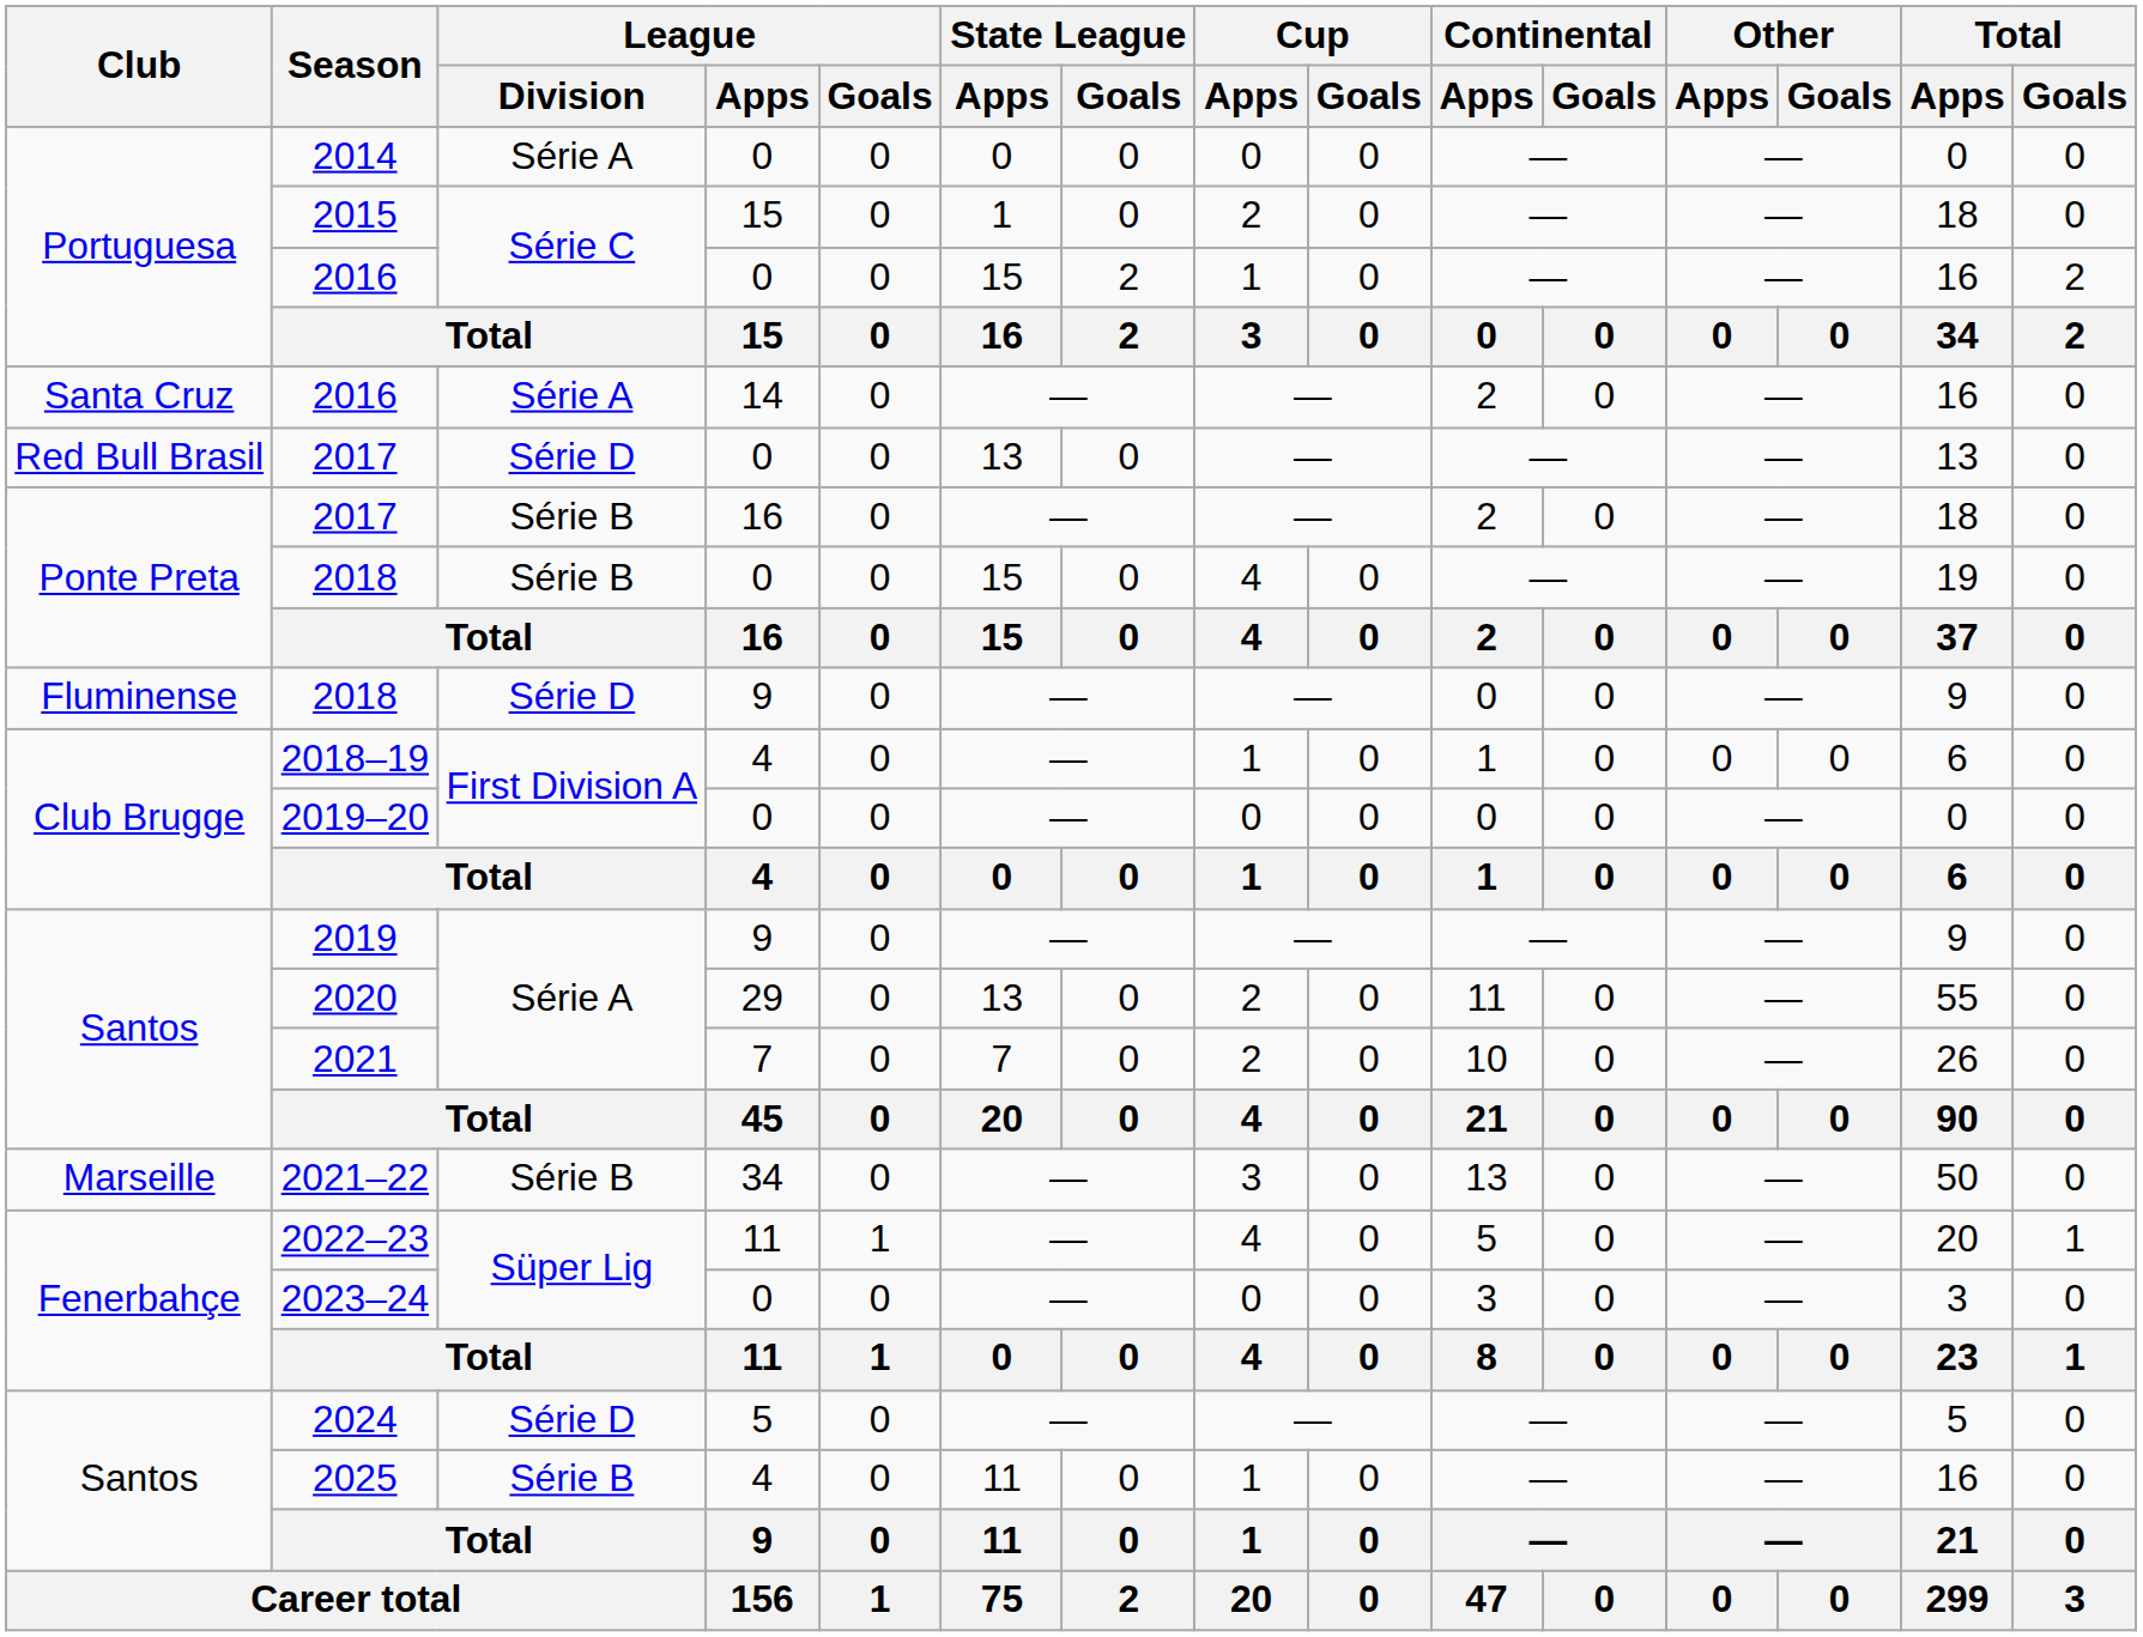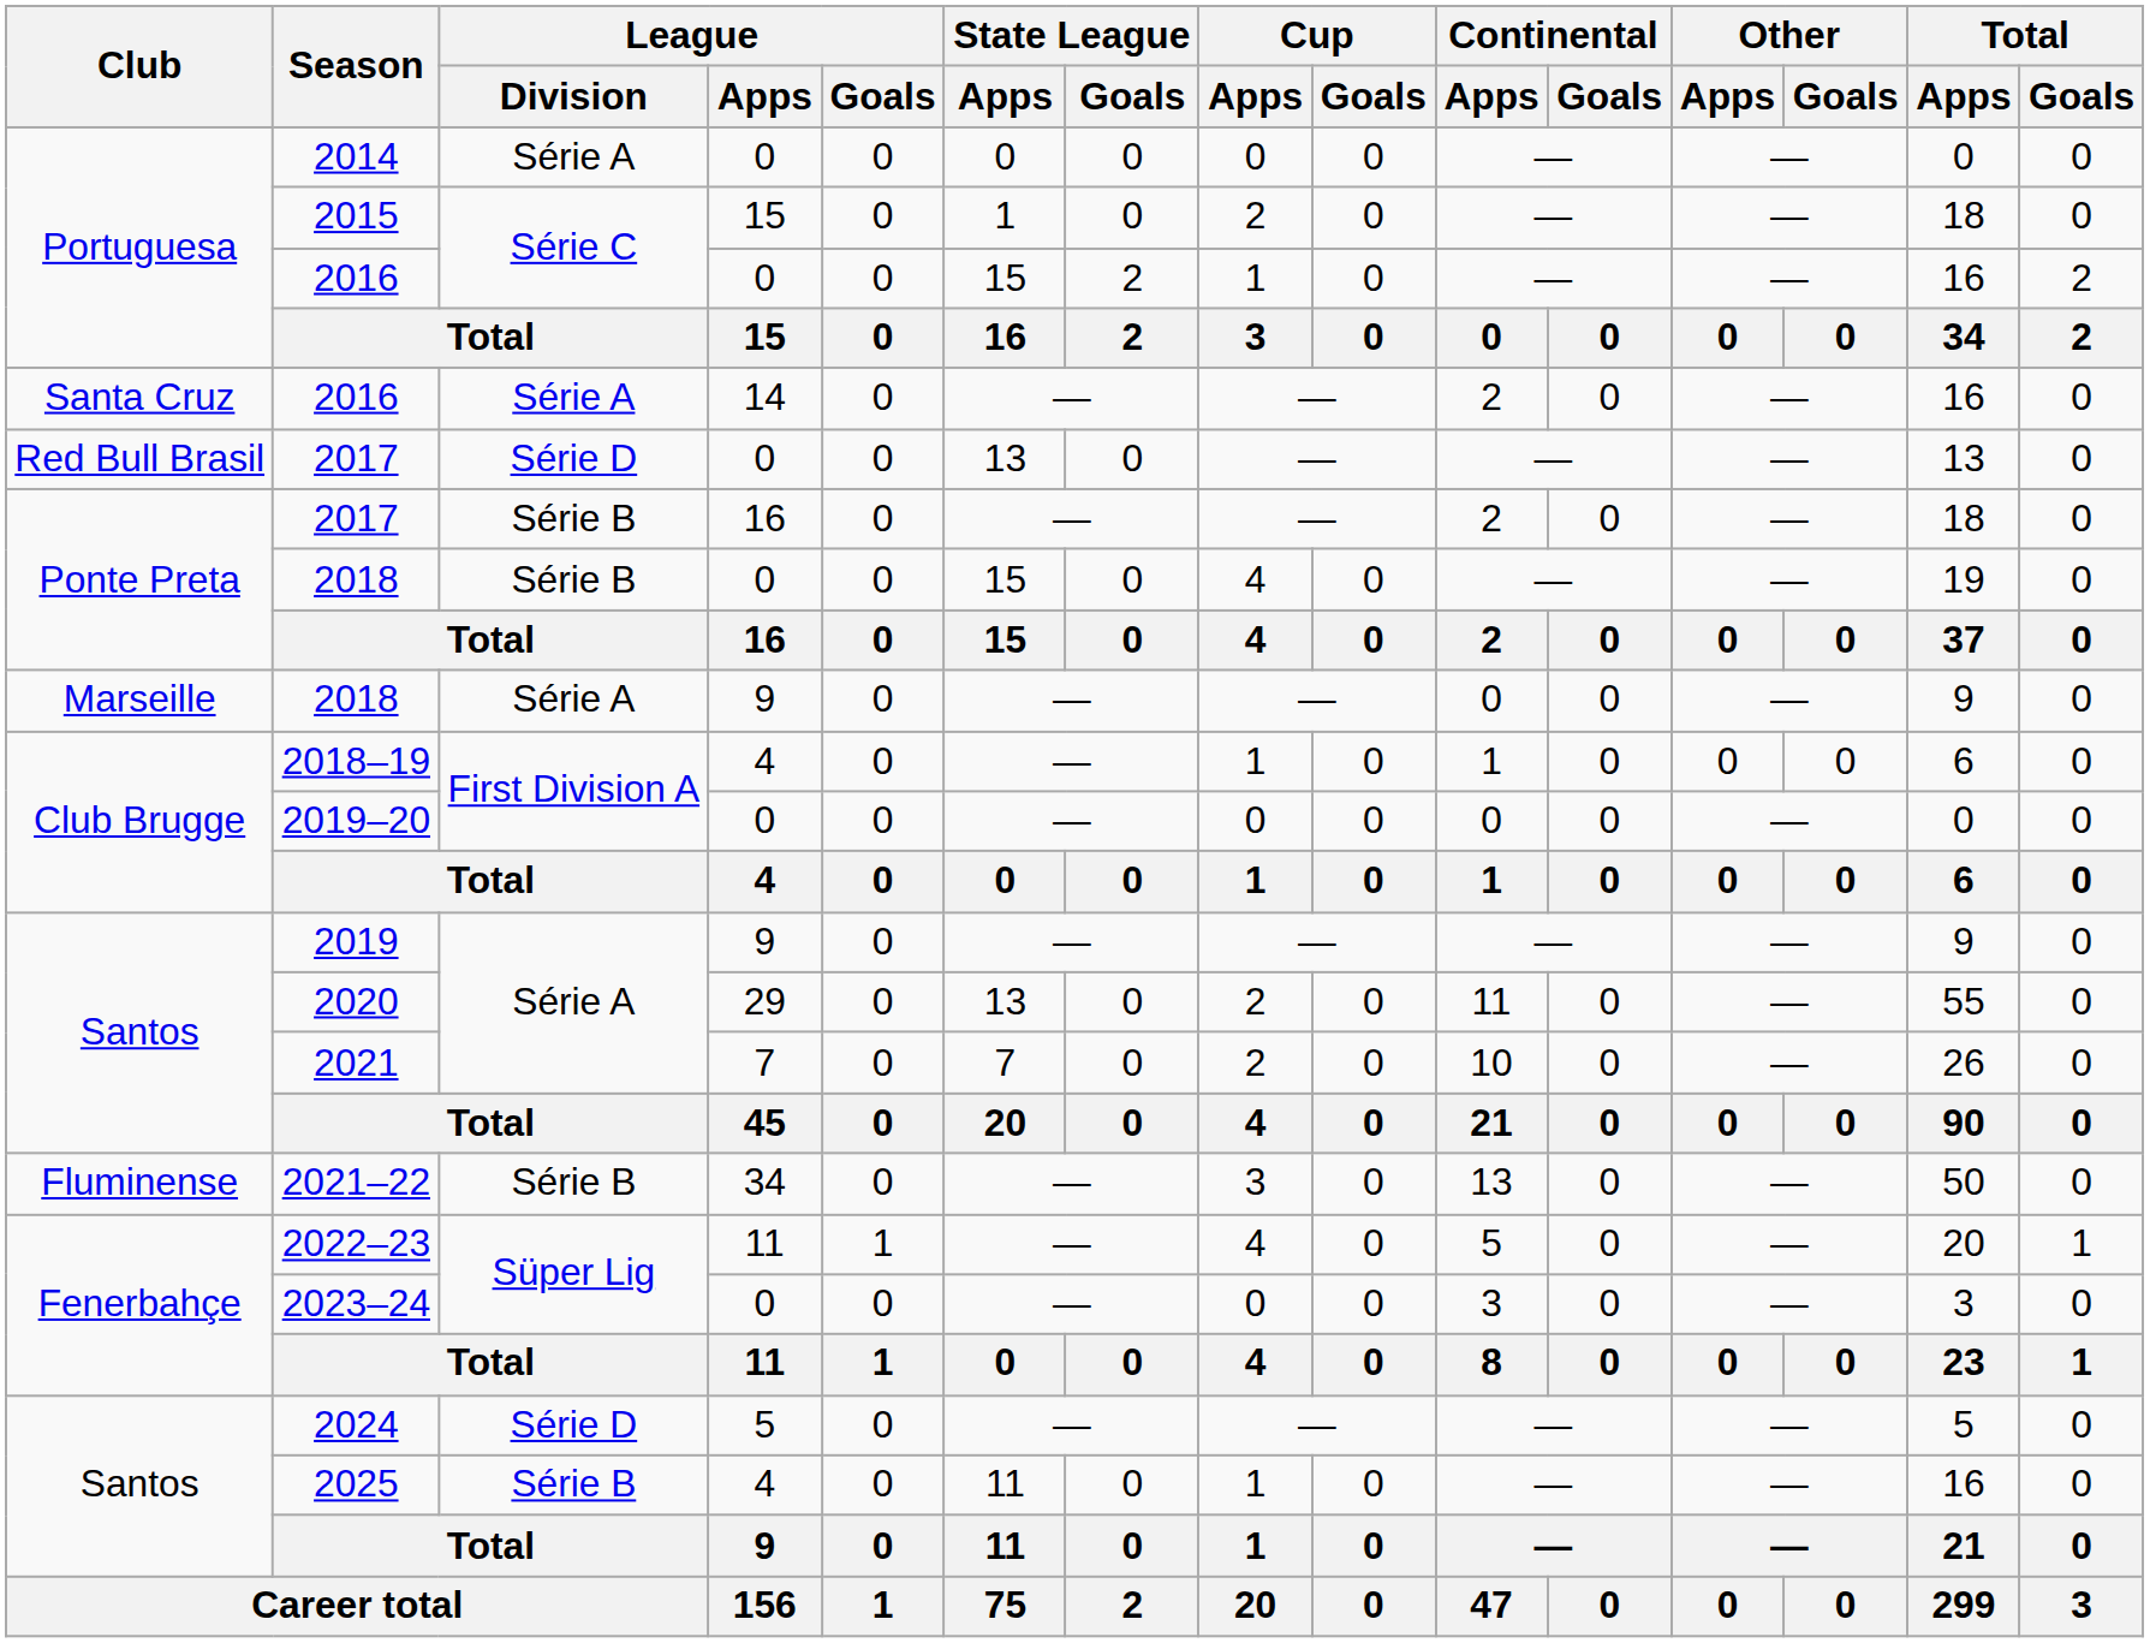2018 / 9 | Club: Fluminense -> Marseille
2018 / 9 | League / Division: Série D -> Série A
2021–22 | Club: Marseille -> Fluminense
